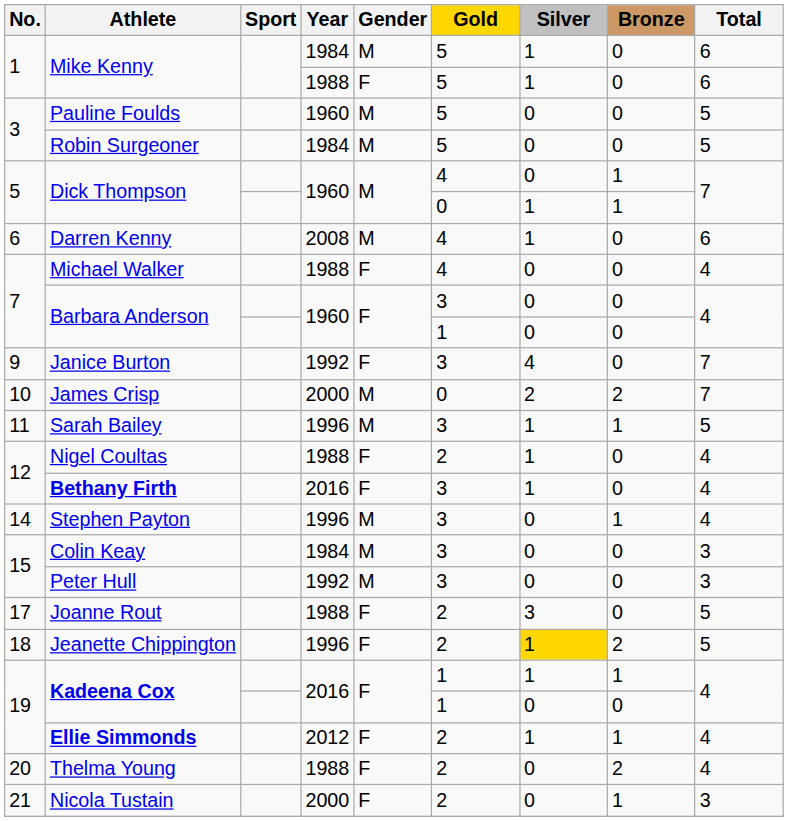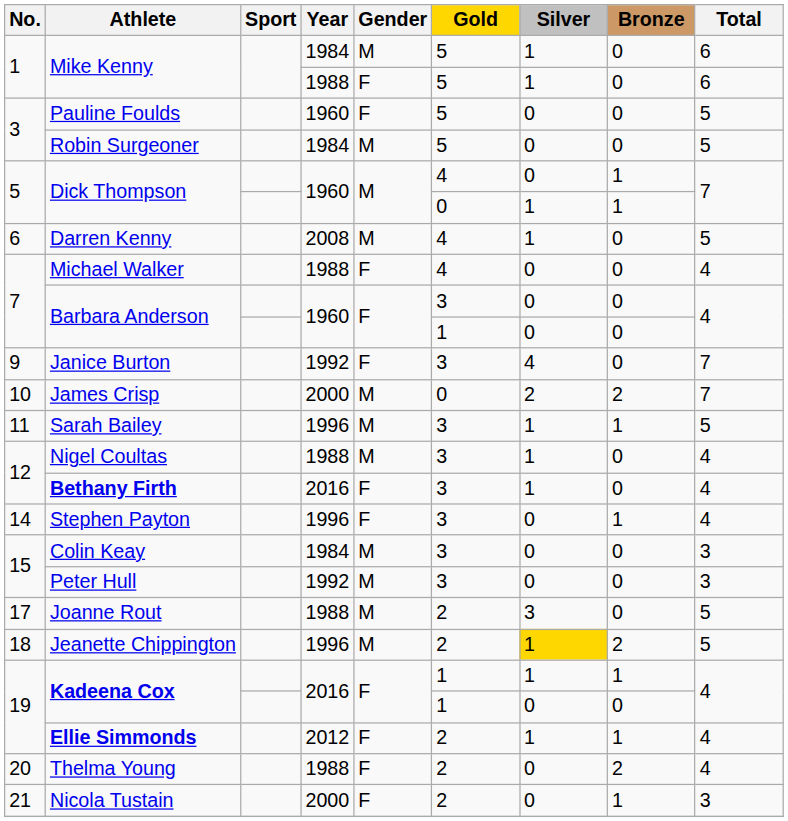Pauline Foulds | Gender: M -> F
Darren Kenny | Total: 6 -> 5
Nigel Coultas | Gender: F -> M
Nigel Coultas | Gold: 2 -> 3
Stephen Payton | Gender: M -> F
Joanne Rout | Gender: F -> M
Jeanette Chippington | Gender: F -> M
